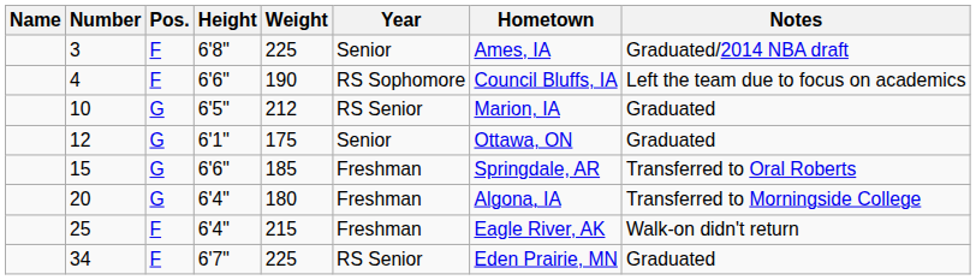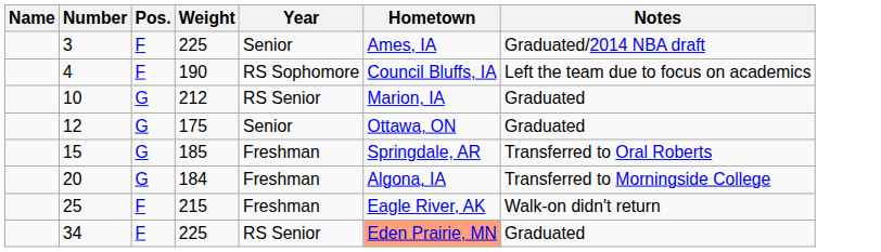- column: Height | 6'8" | 6'6" | 6'5" | 6'1" | 6'6" | 6'4" | 6'4" | 6'7"
20 | Weight: 180 -> 184
34 | Hometown: no background -> lightsalmon background
